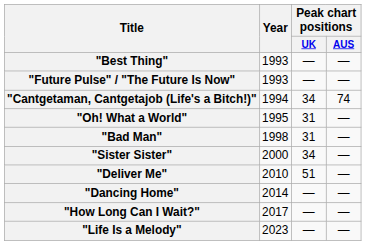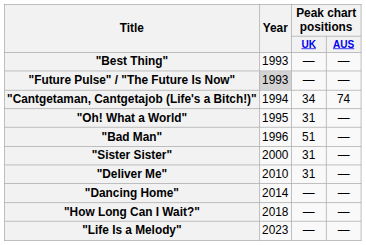"Future Pulse" / "The Future Is Now" | Year: no background -> lightgrey background
"Bad Man" | Year: 1998 -> 1996
"Bad Man" | Peak chart positions / UK: 31 -> 51
"Sister Sister" | Peak chart positions / UK: 34 -> 31
"Deliver Me" | Peak chart positions / UK: 51 -> 31
"How Long Can I Wait?" | Year: 2017 -> 2018
